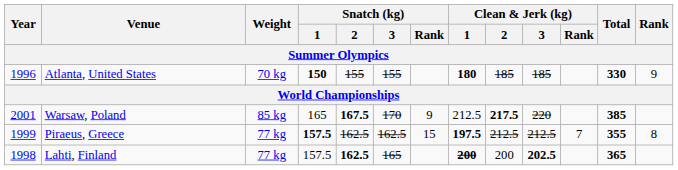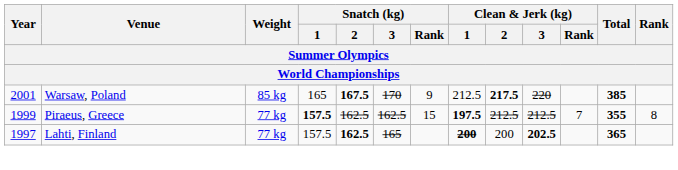- row: 1996 | Atlanta, United States | 70 kg | 150 | 155 | 155 | 180 | 185 | 185 | 330 | 9
Lahti, Finland | Year: 1998 -> 1997
